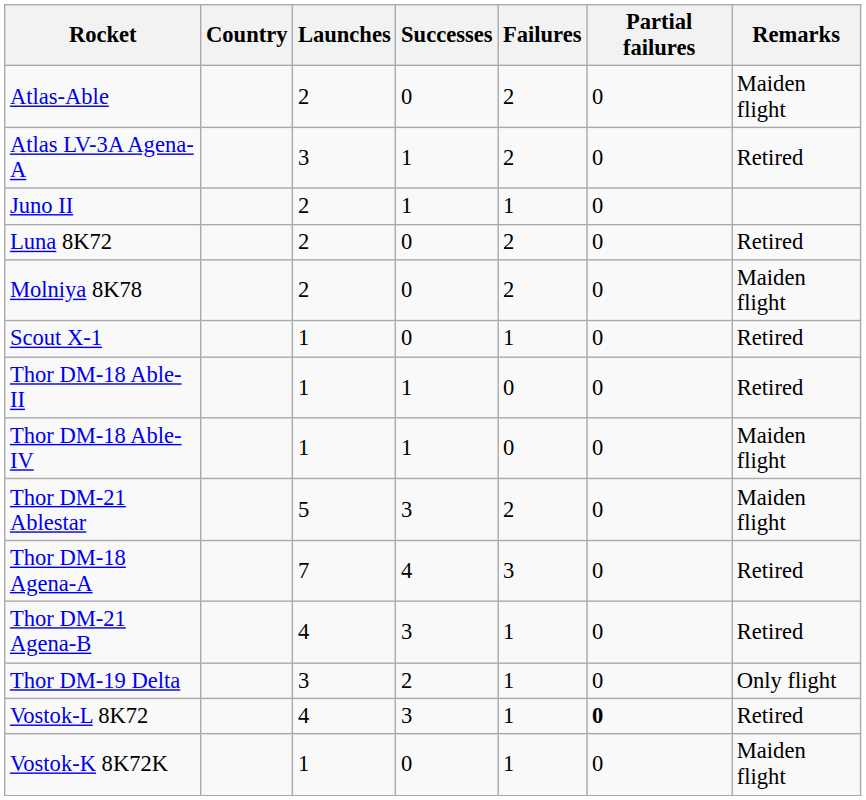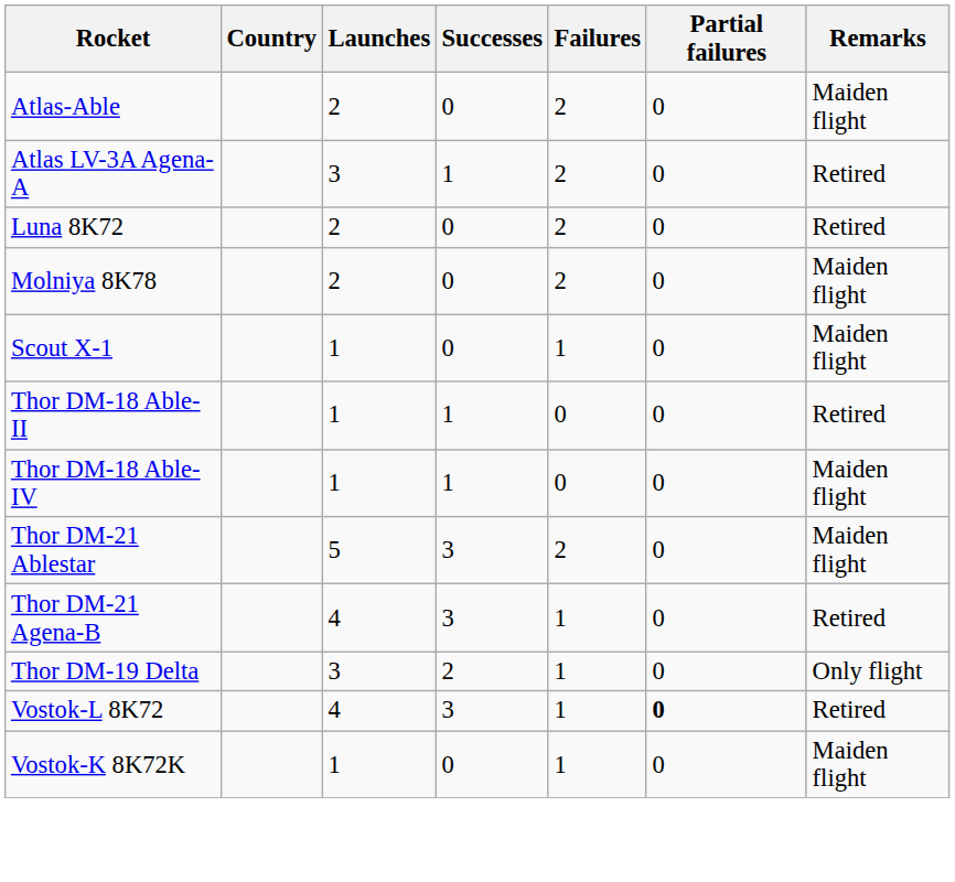- row: Juno II | 2 | 1 | 1 | 0
Scout X-1 | Remarks: Retired -> Maiden flight
- row: Thor DM-18 Agena-A | 7 | 4 | 3 | 0 | Retired
